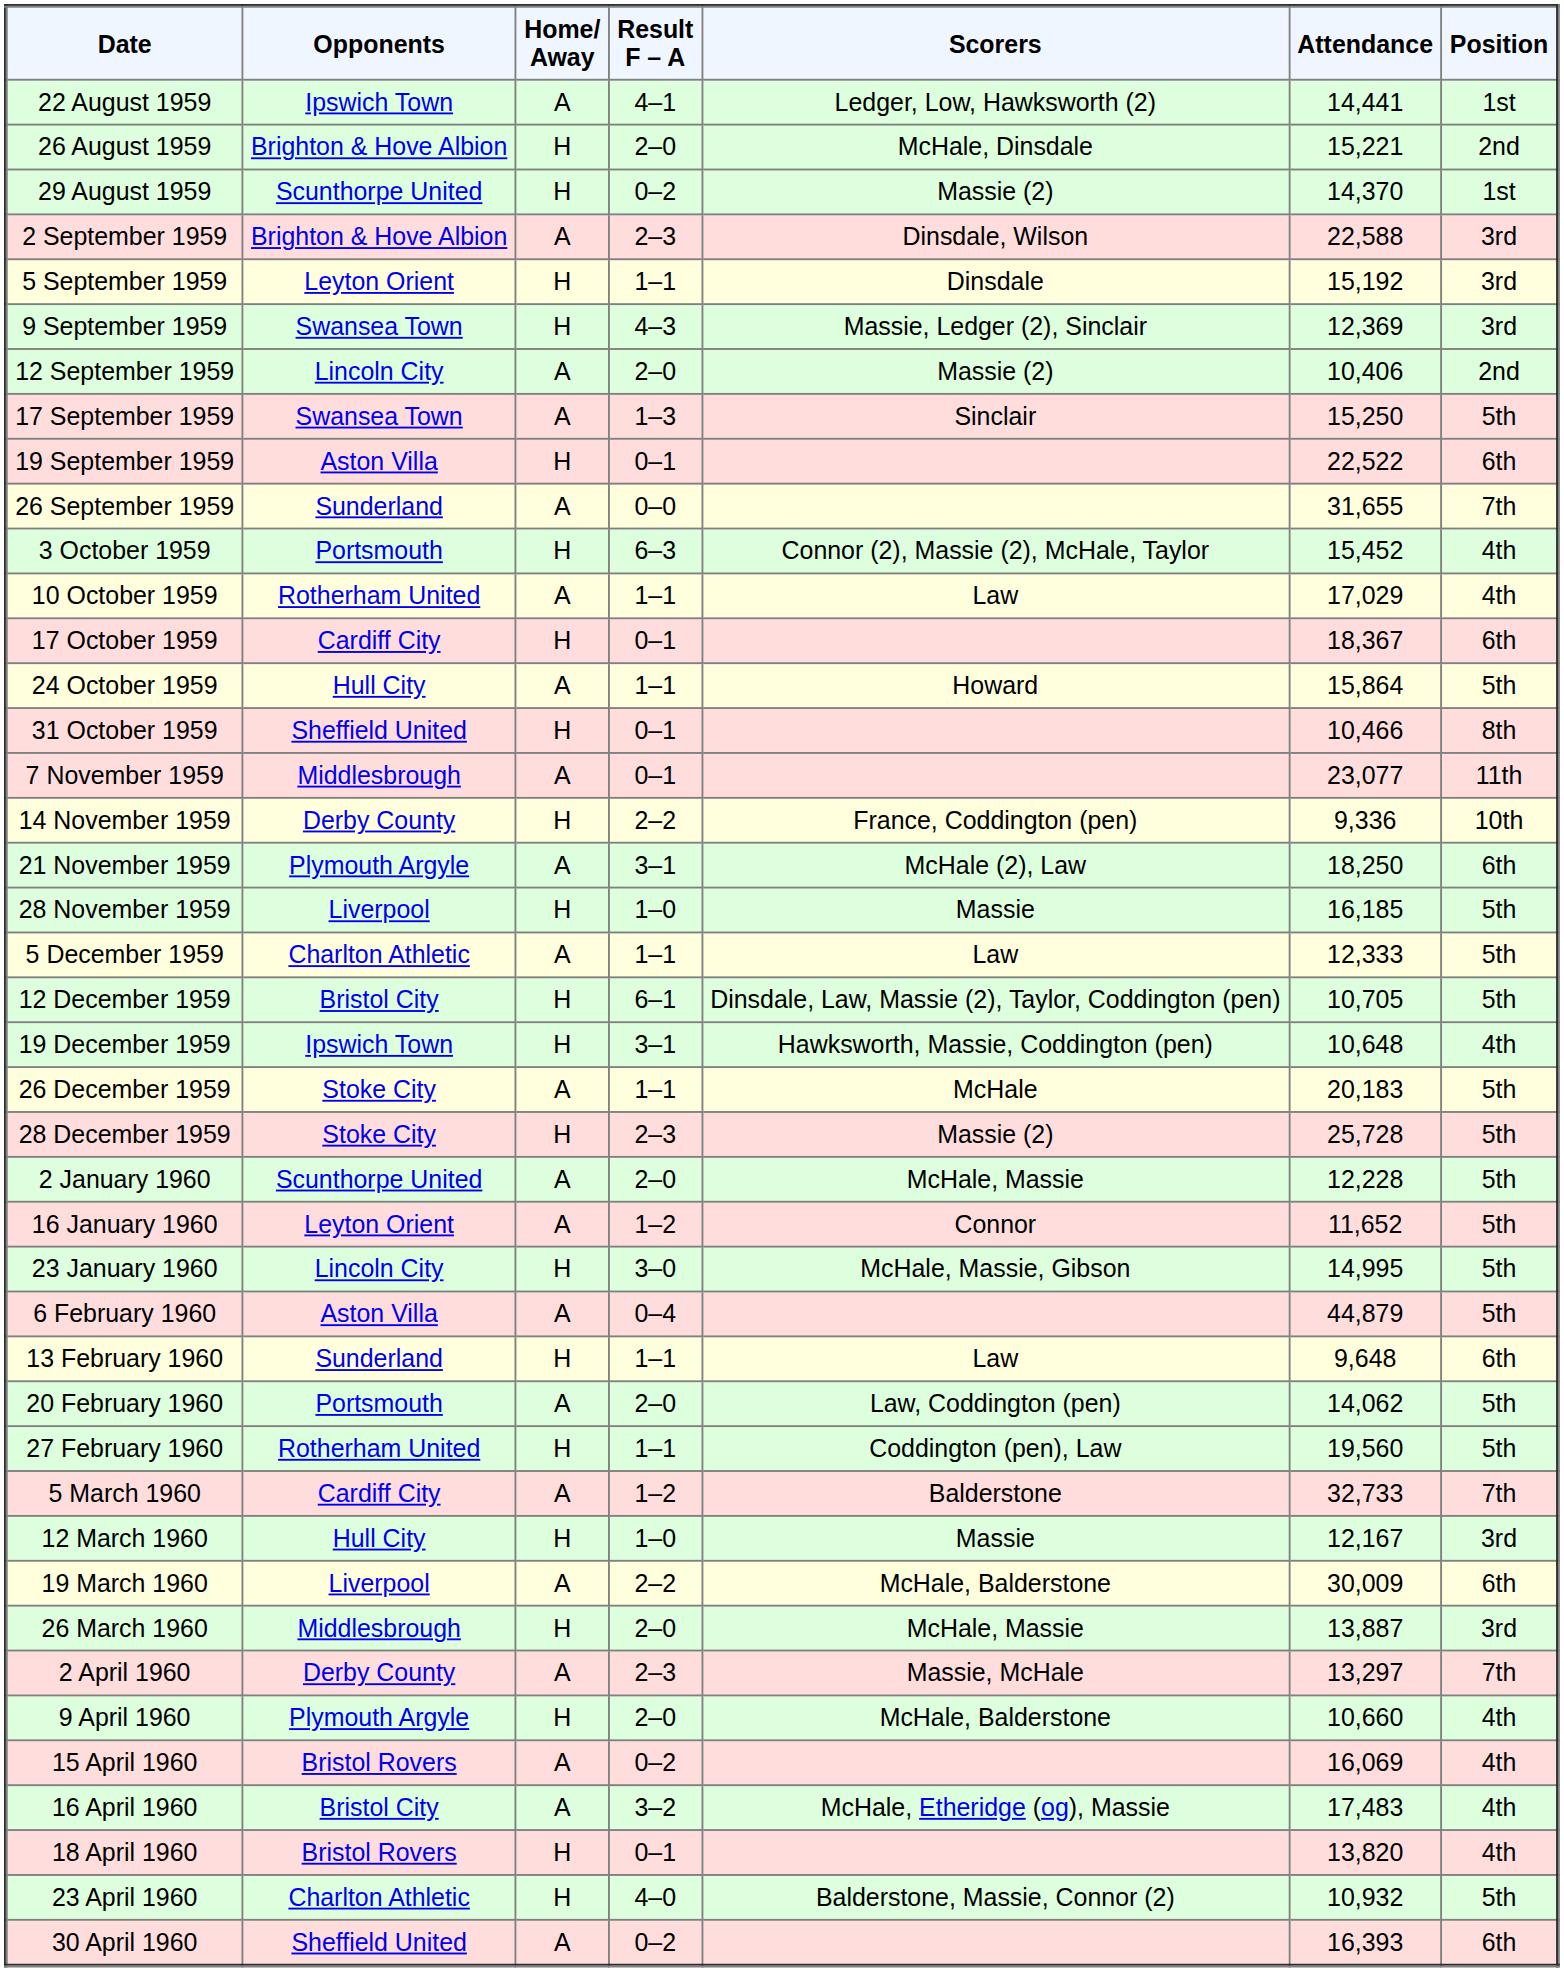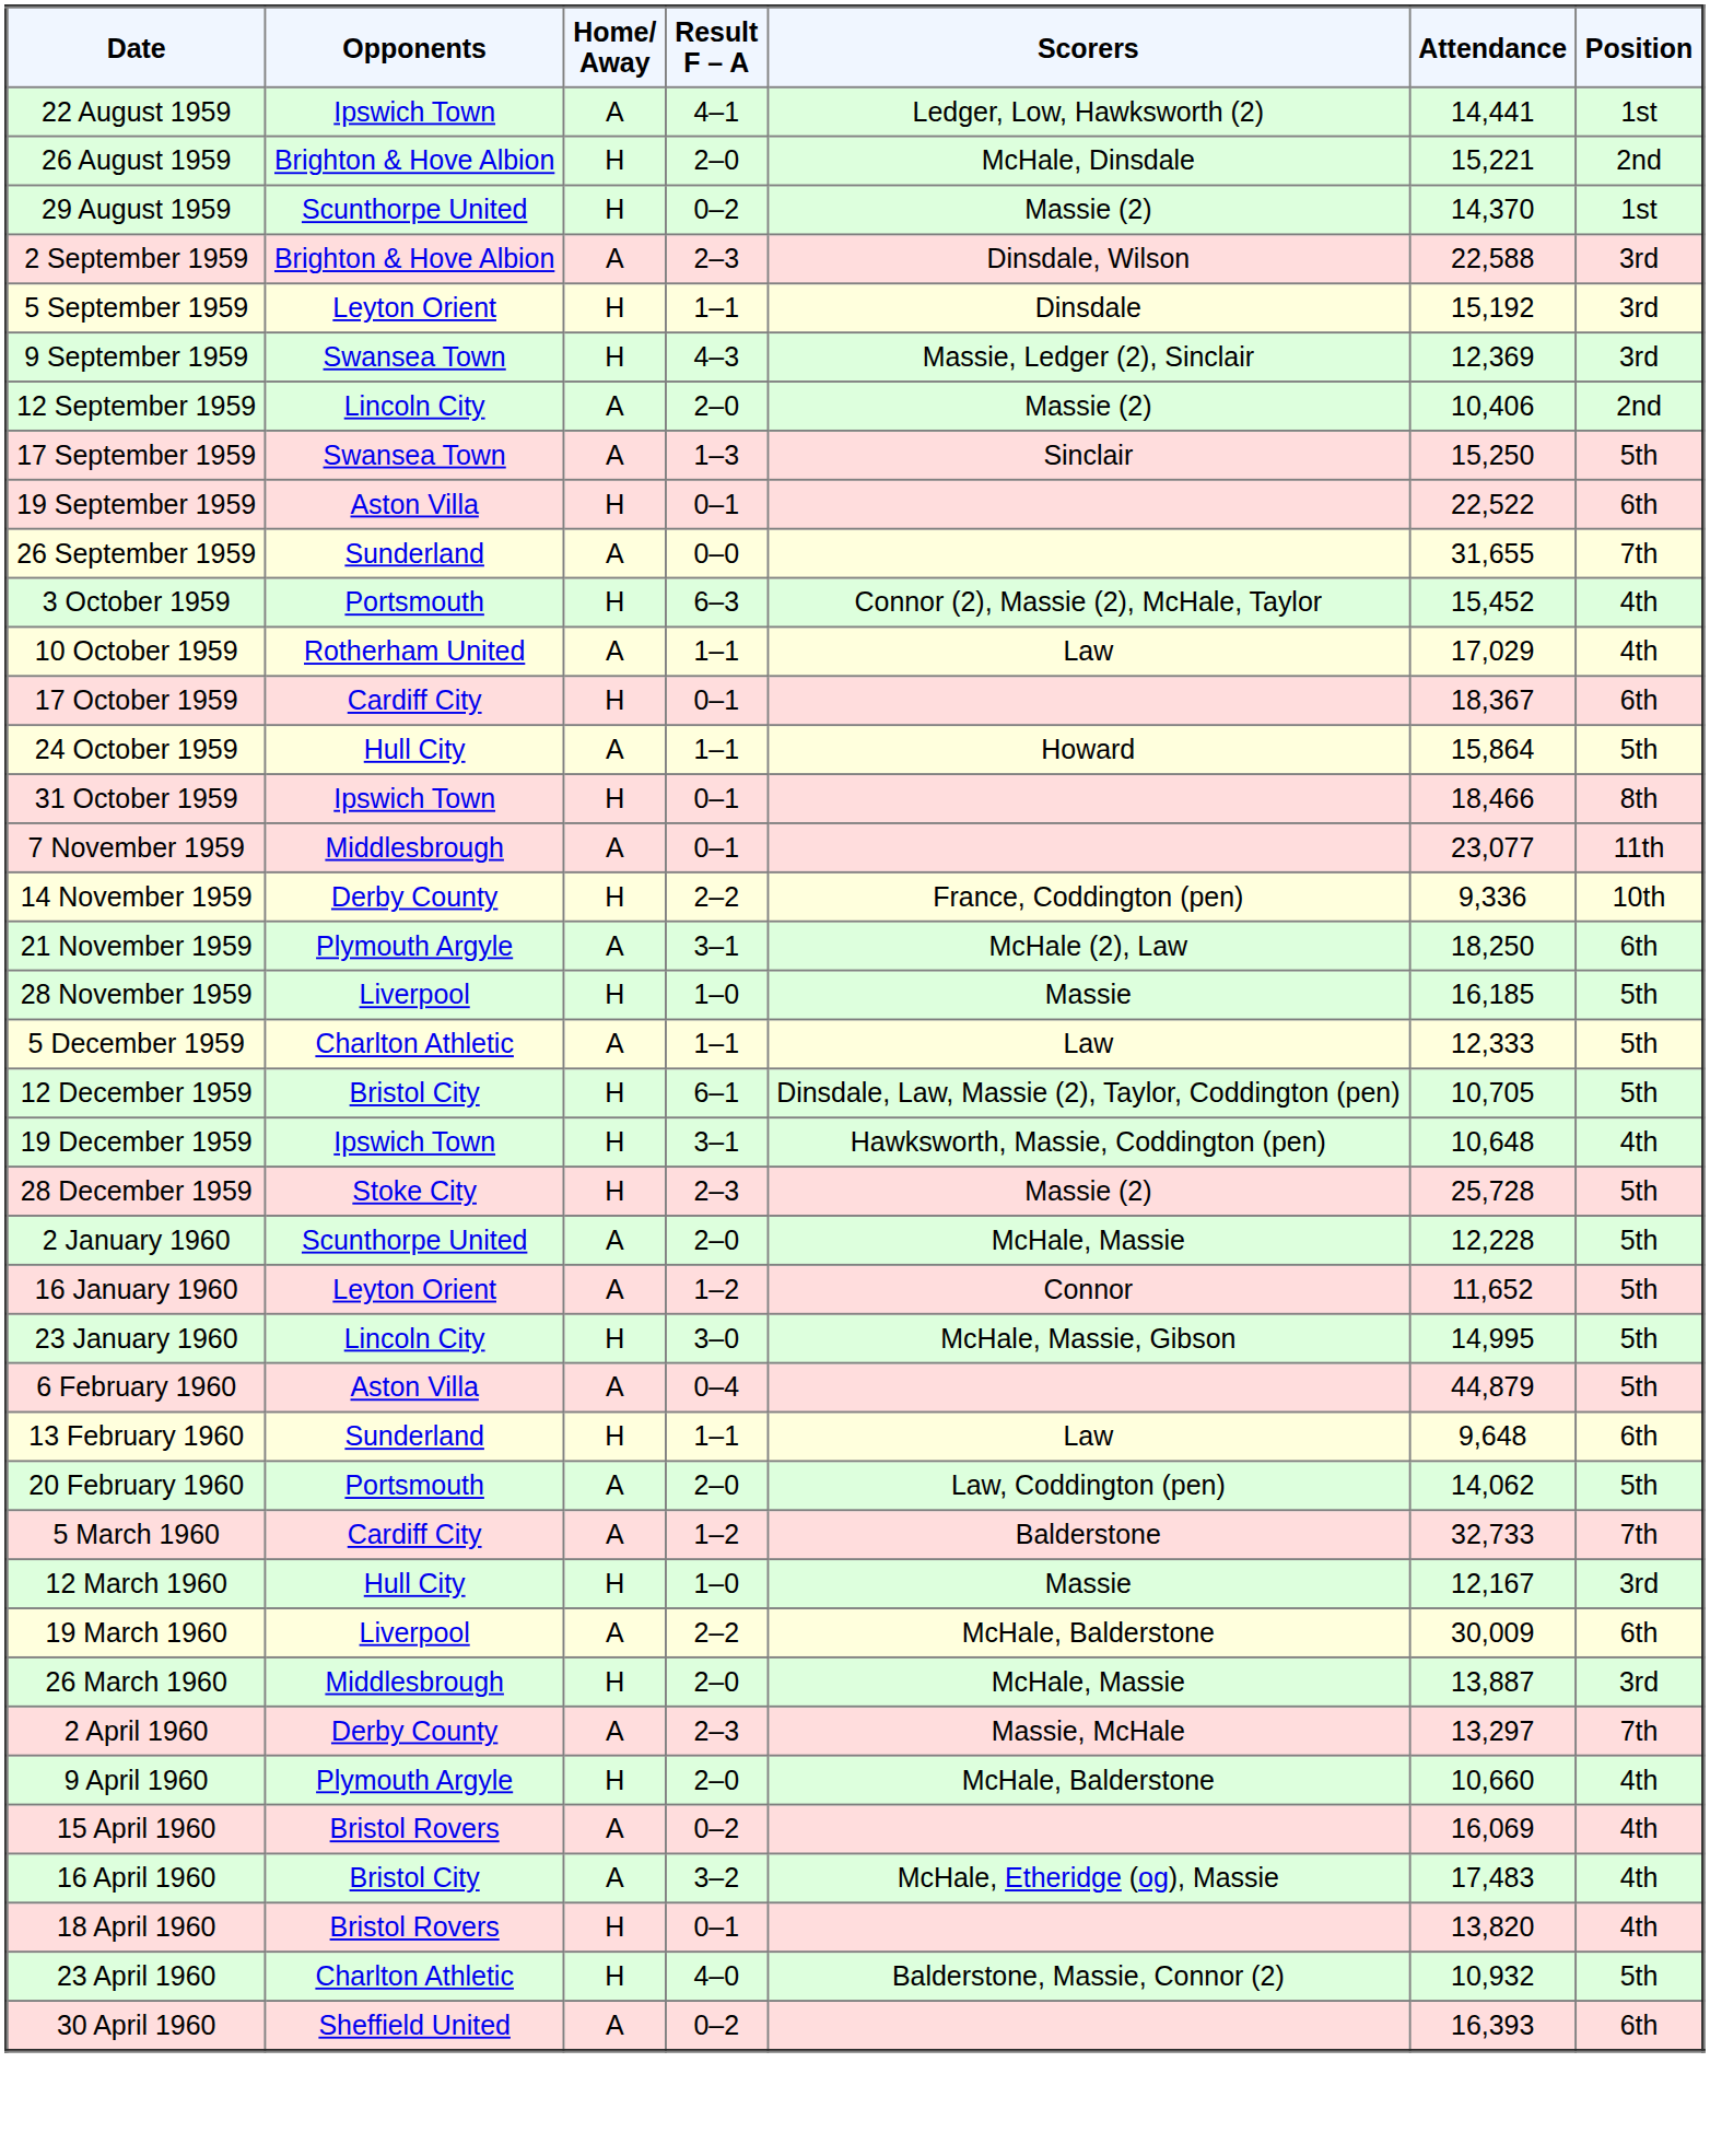31 October 1959 | Opponents: Sheffield United -> Ipswich Town
31 October 1959 | Attendance: 10,466 -> 18,466
- row: 26 December 1959 | Stoke City | A | 1–1 | McHale | 20,183 | 5th
- row: 27 February 1960 | Rotherham United | H | 1–1 | Coddington (pen), Law | 19,560 | 5th
